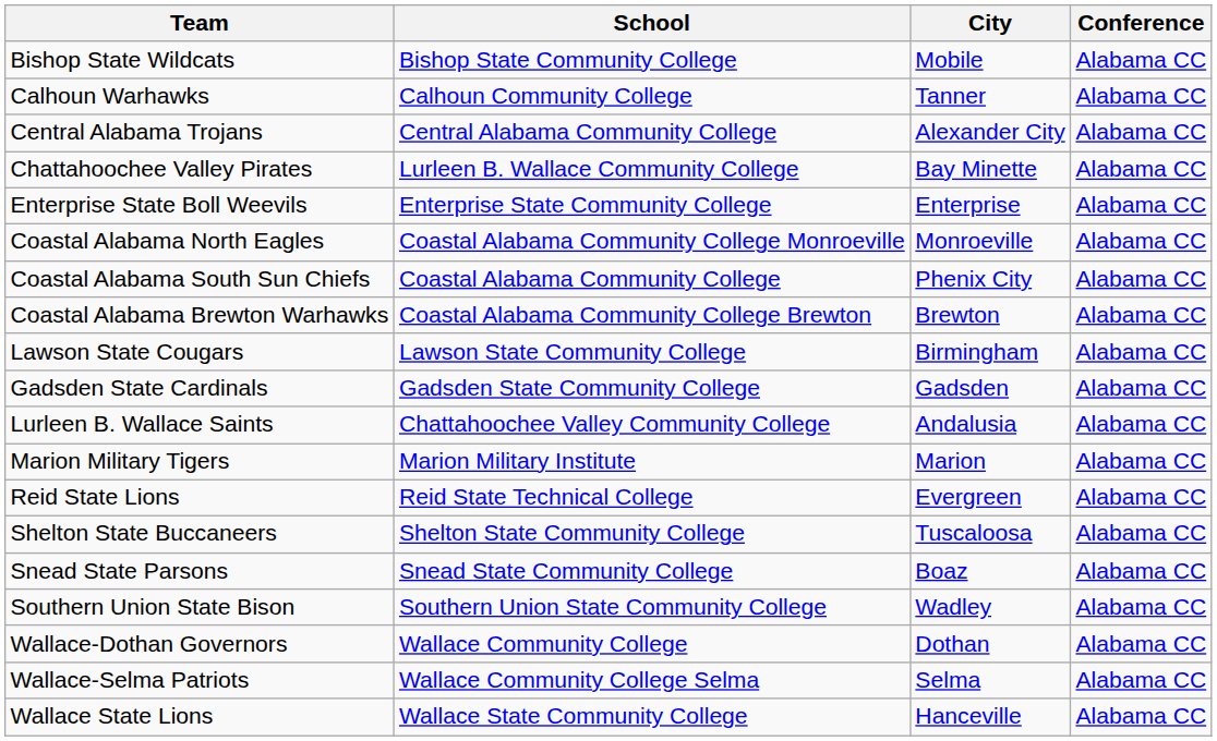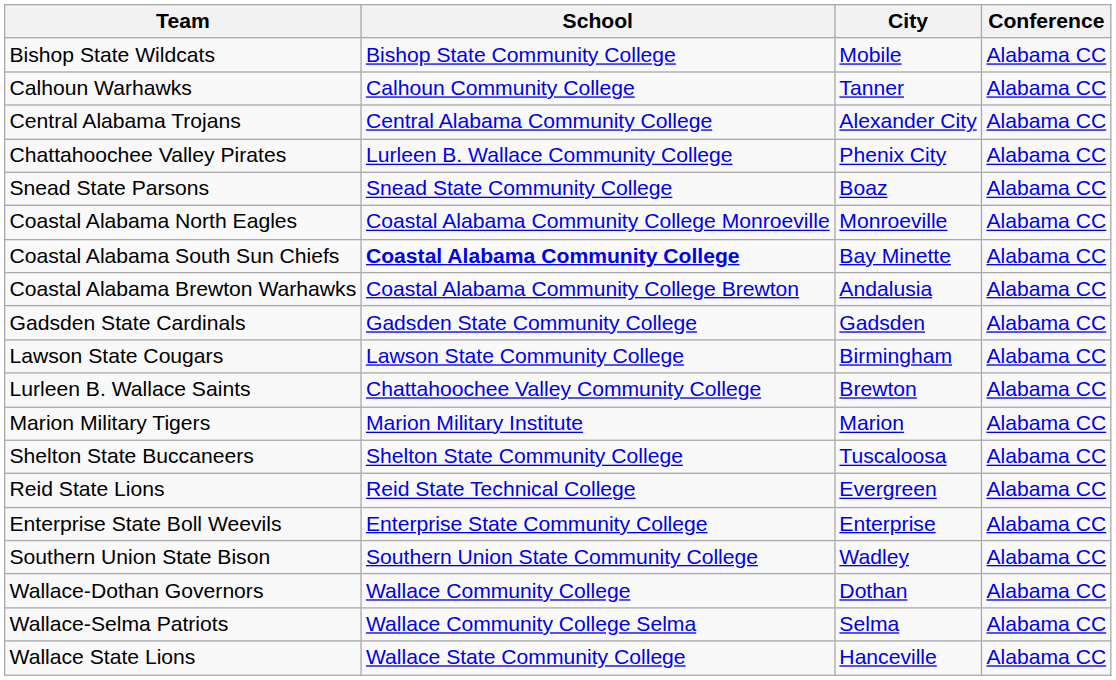Chattahoochee Valley Pirates | City: Bay Minette -> Phenix City
rows swapped: Enterprise State Boll Weevils <-> Snead State Parsons
Coastal Alabama South Sun Chiefs | School: normal -> bold
Coastal Alabama South Sun Chiefs | City: Phenix City -> Bay Minette
Coastal Alabama Brewton Warhawks | City: Brewton -> Andalusia
rows swapped: Gadsden State Cardinals <-> Lawson State Cougars
Lurleen B. Wallace Saints | City: Andalusia -> Brewton
rows swapped: Reid State Lions <-> Shelton State Buccaneers
